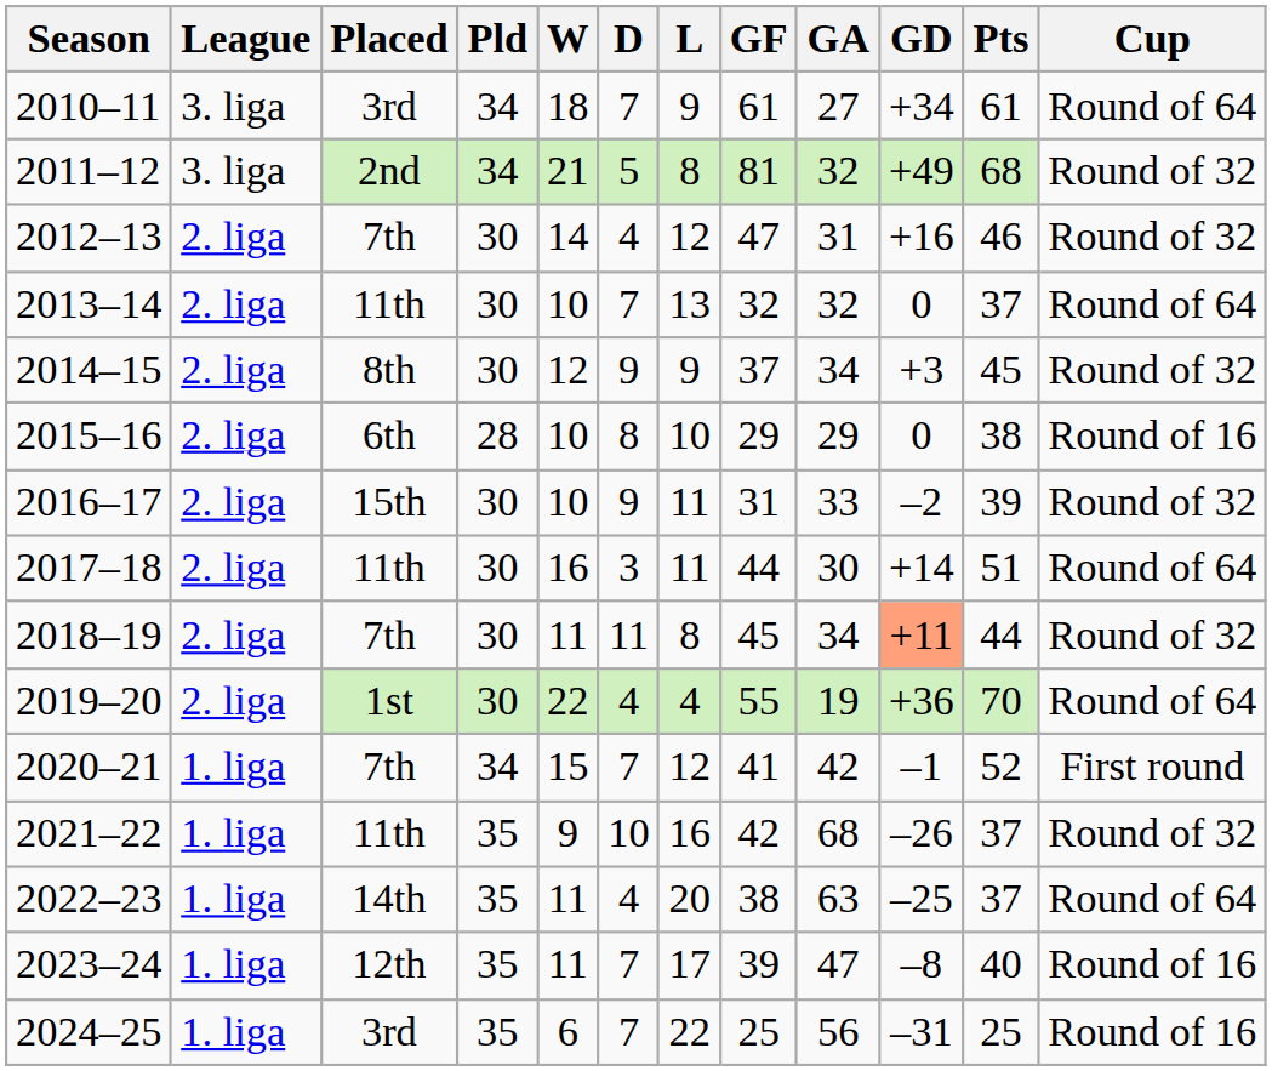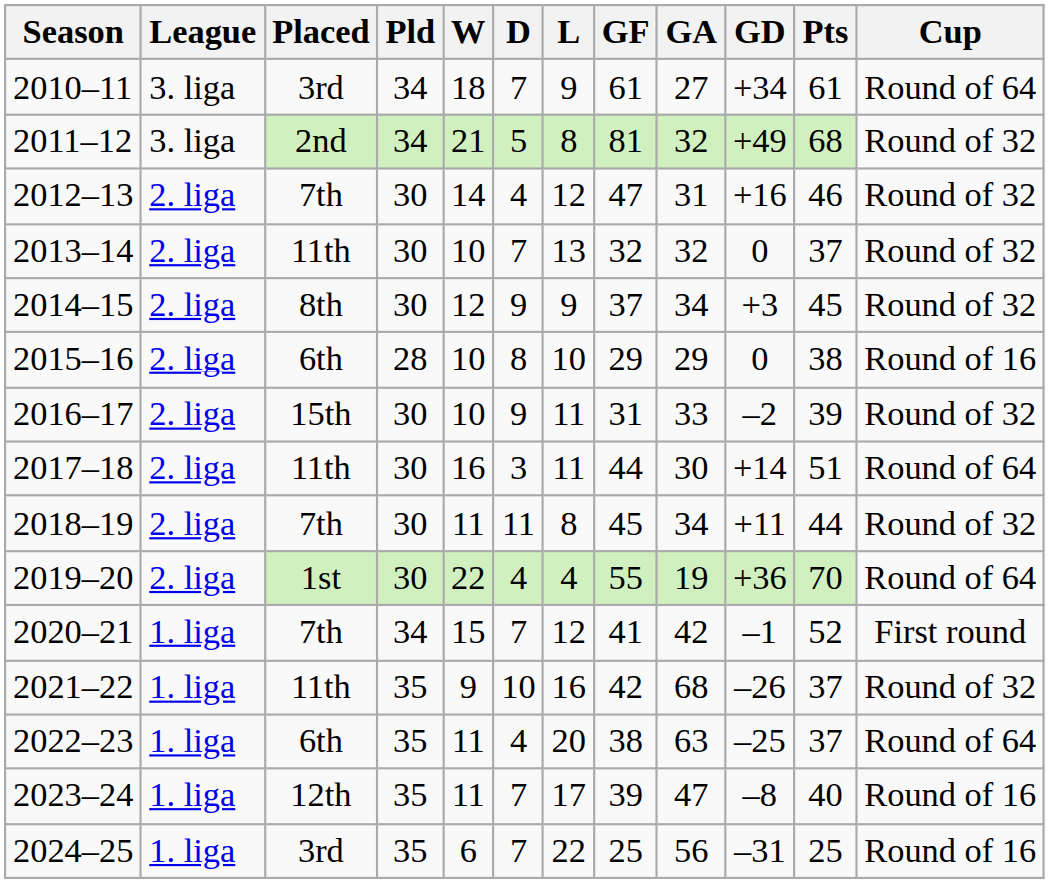2013–14 | Cup: Round of 64 -> Round of 32
2018–19 | GD: lightsalmon background -> no background
2022–23 | Placed: 14th -> 6th
